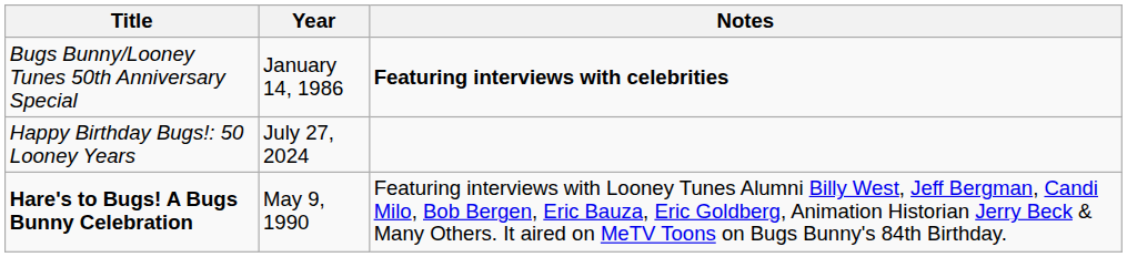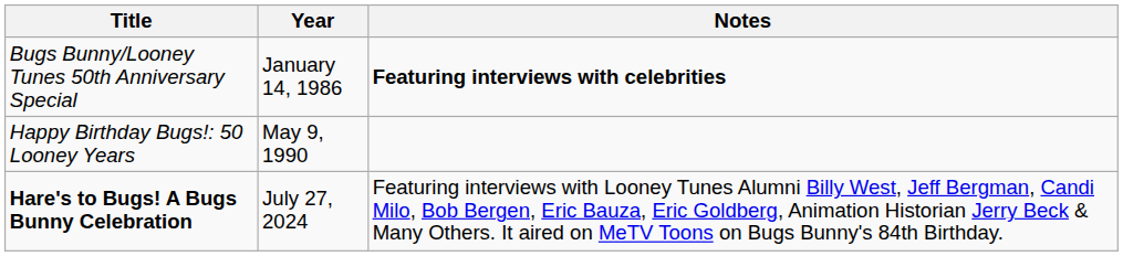Happy Birthday Bugs!: 50 Looney Years | Year: July 27, 2024 -> May 9, 1990
Hare's to Bugs! A Bugs Bunny Celebration | Year: May 9, 1990 -> July 27, 2024
